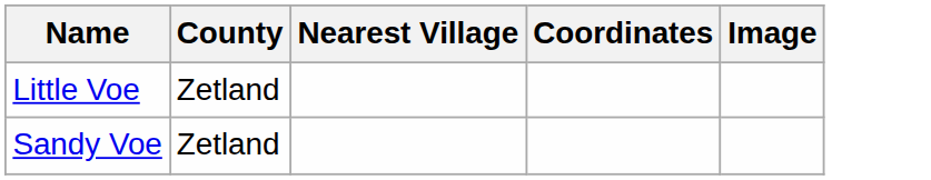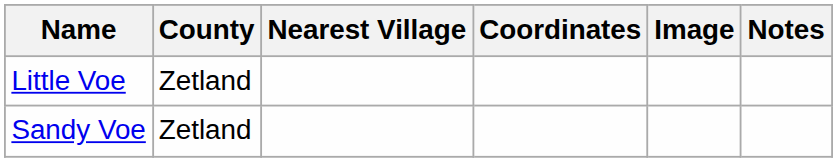+ column: Notes
